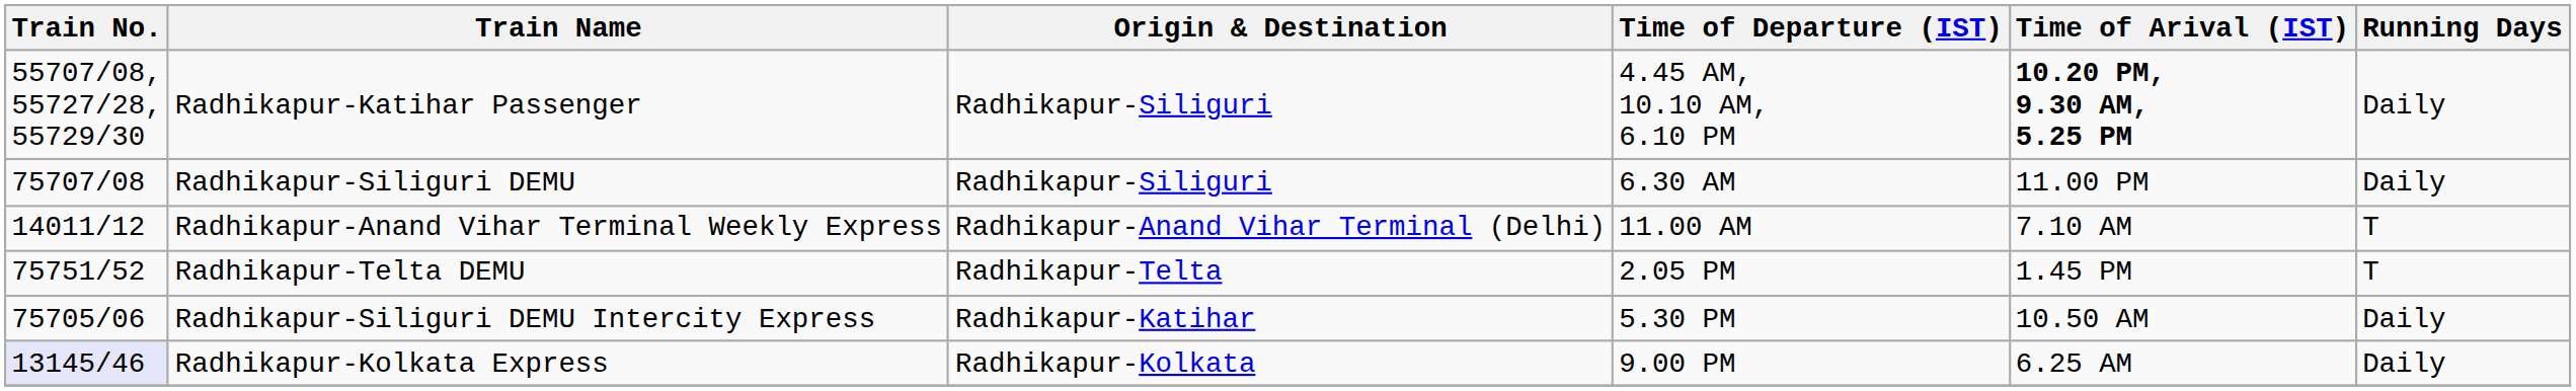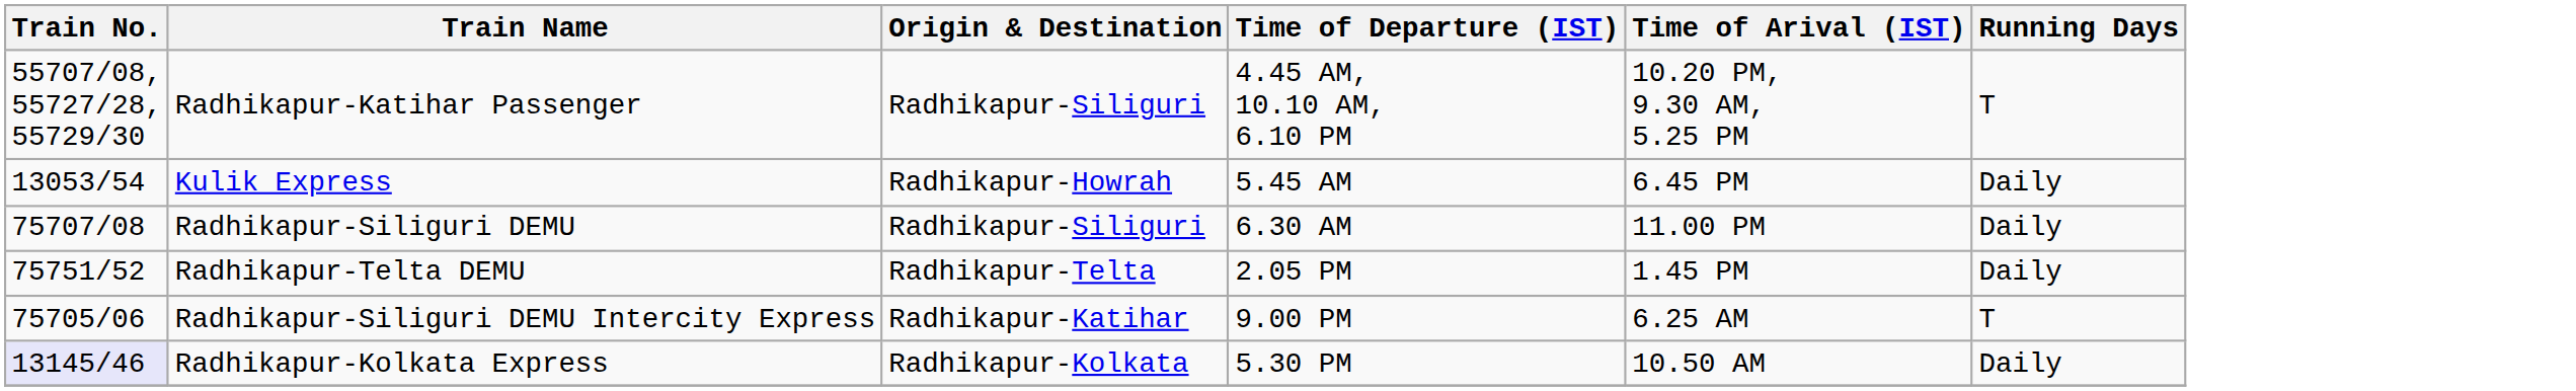Radhikapur-Katihar Passenger | Time of Arival (IST): bold -> normal
Radhikapur-Katihar Passenger | Running Days: Daily -> T
+ row: 13053/54 | Kulik Express | Radhikapur-Howrah | 5.45 AM | 6.45 PM | Daily
- row: 14011/12 | Radhikapur-Anand Vihar Terminal Weekly Express | Radhikapur-Anand Vihar Terminal (Delhi) | 11.00 AM | 7.10 AM | T
Radhikapur-Telta DEMU | Running Days: T -> Daily
Radhikapur-Siliguri DEMU Intercity Express | Time of Departure (IST): 5.30 PM -> 9.00 PM
Radhikapur-Siliguri DEMU Intercity Express | Time of Arival (IST): 10.50 AM -> 6.25 AM
Radhikapur-Siliguri DEMU Intercity Express | Running Days: Daily -> T
Radhikapur-Kolkata Express | Time of Departure (IST): 9.00 PM -> 5.30 PM
Radhikapur-Kolkata Express | Time of Arival (IST): 6.25 AM -> 10.50 AM
